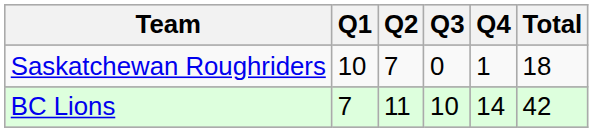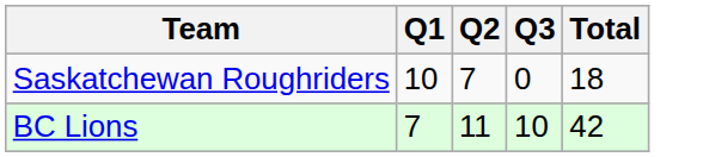- column: Q4 | 1 | 14
